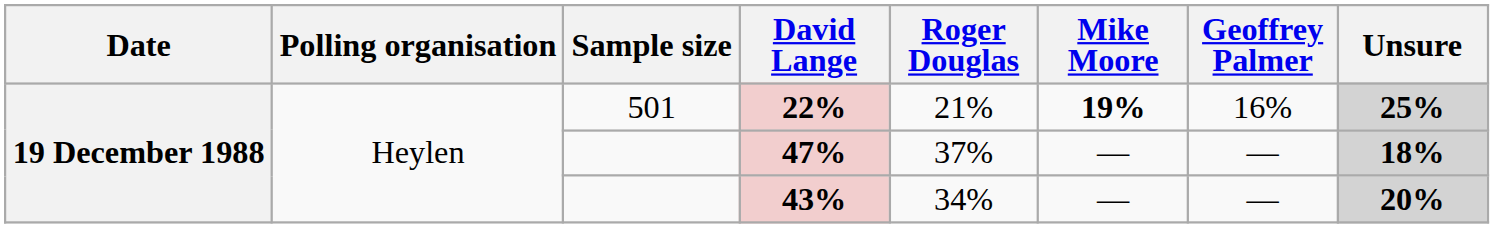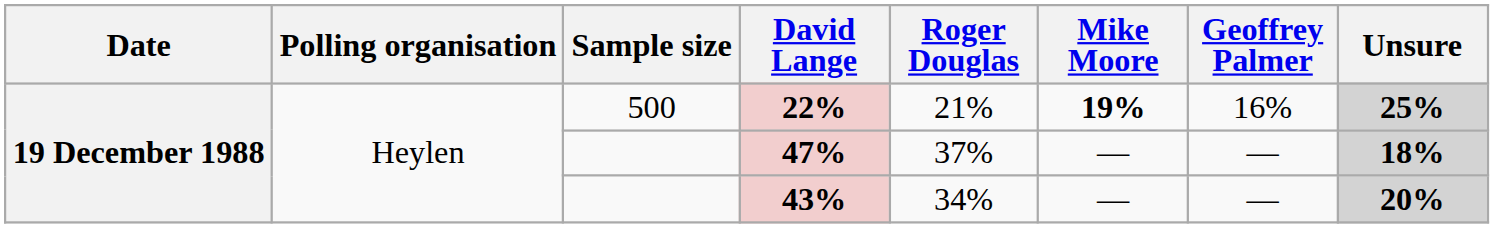22% | Sample size: 501 -> 500
